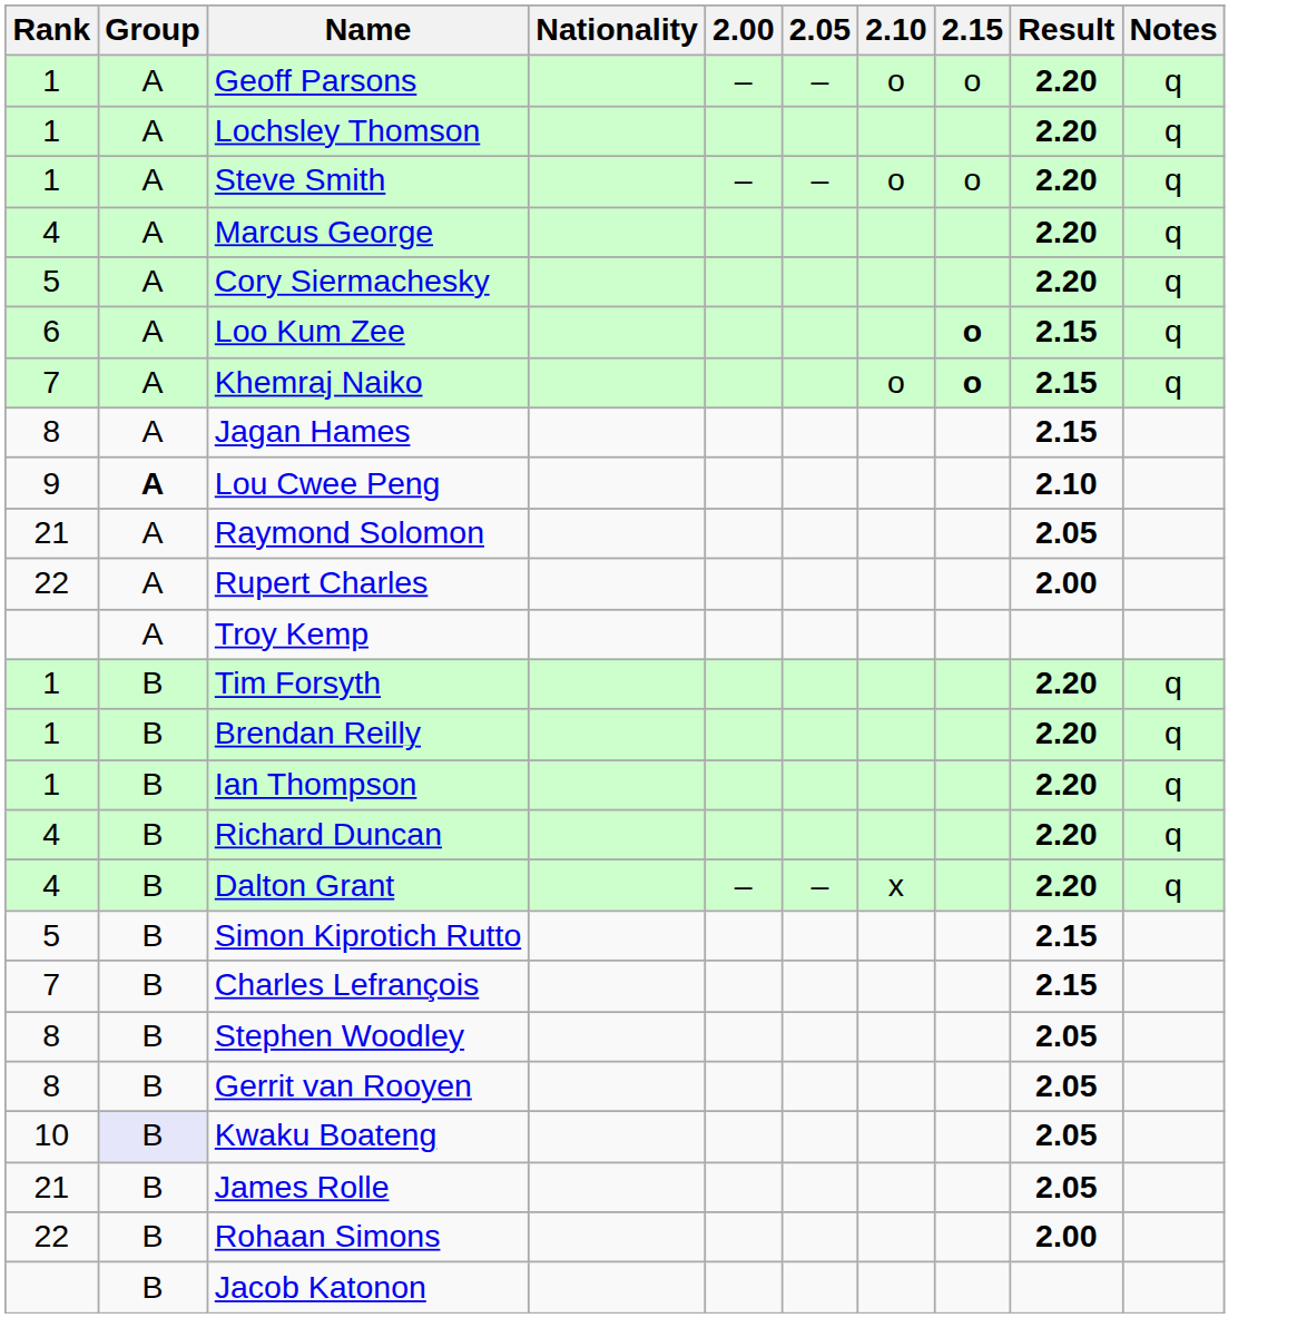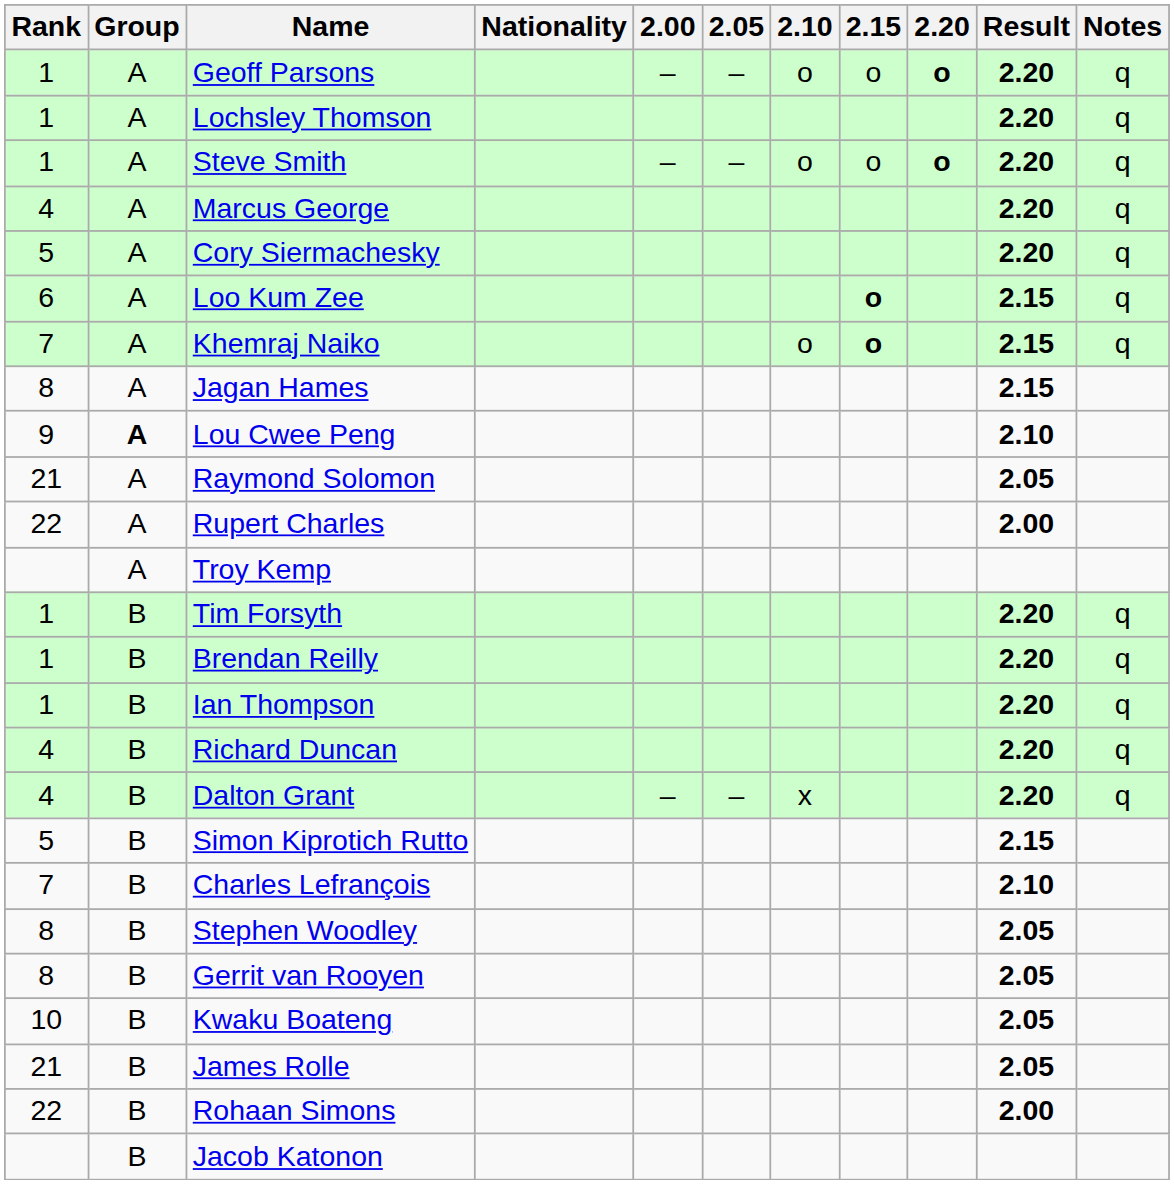+ column: 2.20 | o | o
Charles Lefrançois | Result: 2.15 -> 2.10
Kwaku Boateng | Group: lavender background -> no background
